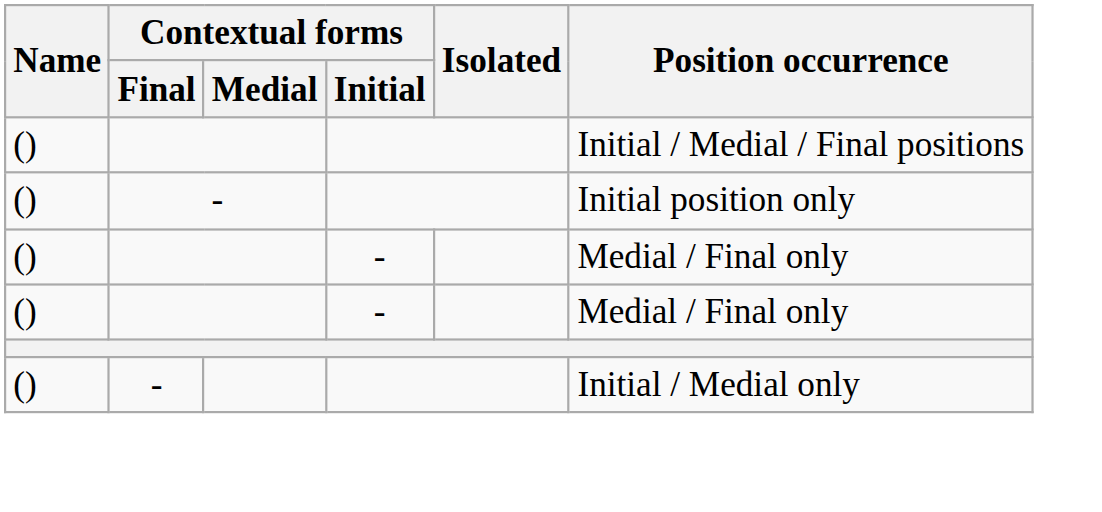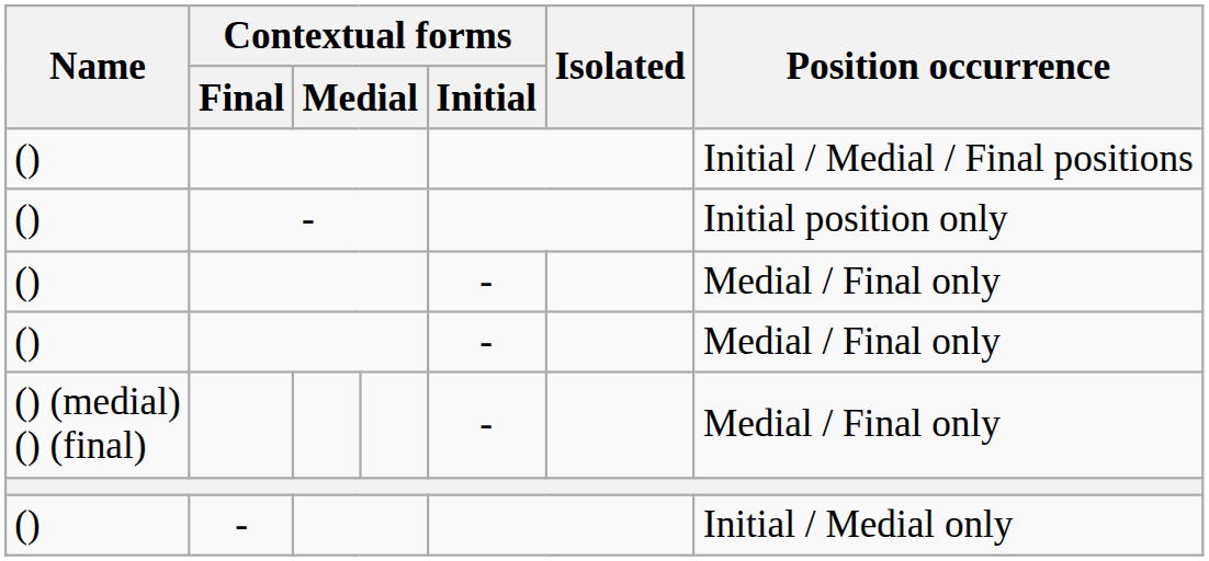+ row: () (medial) () (final) | - | Medial / Final only
